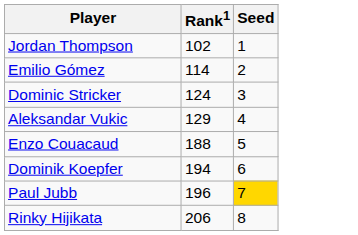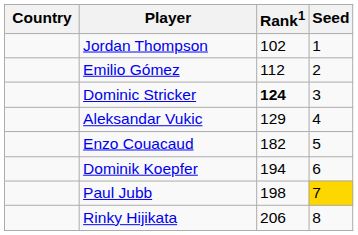+ column: Country
Emilio Gómez | Rank1: 114 -> 112
Dominic Stricker | Rank1: normal -> bold
Enzo Couacaud | Rank1: 188 -> 182
Paul Jubb | Rank1: 196 -> 198
